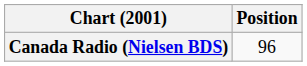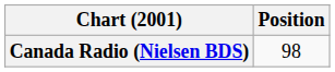Canada Radio (Nielsen BDS) | Position: 96 -> 98
